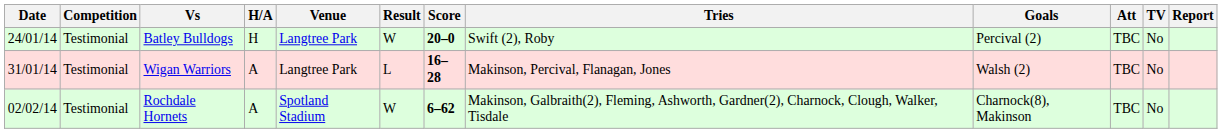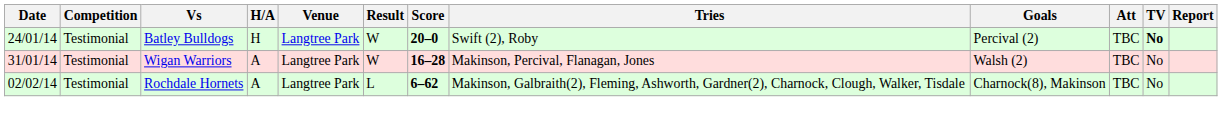Batley Bulldogs | TV: normal -> bold
Wigan Warriors | Result: L -> W
Rochdale Hornets | Venue: Spotland Stadium -> Langtree Park
Rochdale Hornets | Result: W -> L
